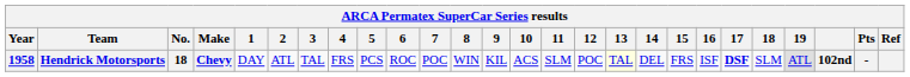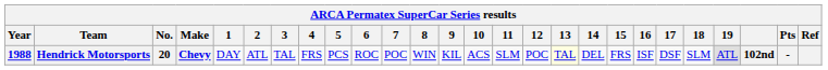Hendrick Motorsports | Year: 1958 -> 1988
Hendrick Motorsports | No.: 18 -> 20
Hendrick Motorsports | 17: bold -> normal
